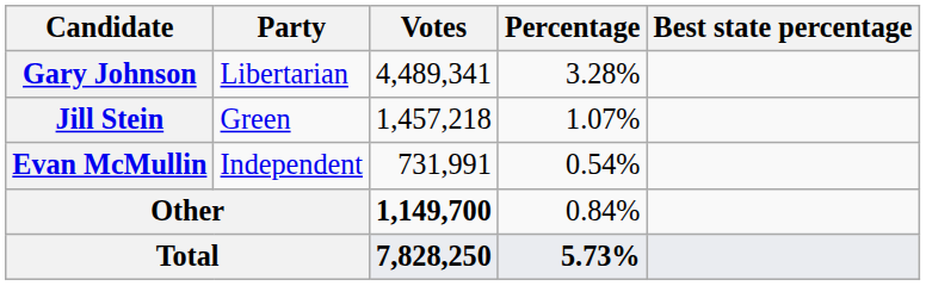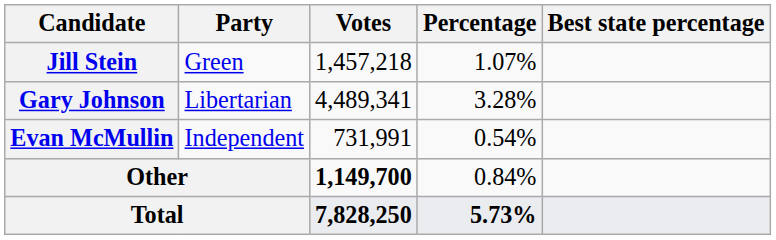rows swapped: Gary Johnson <-> Jill Stein
